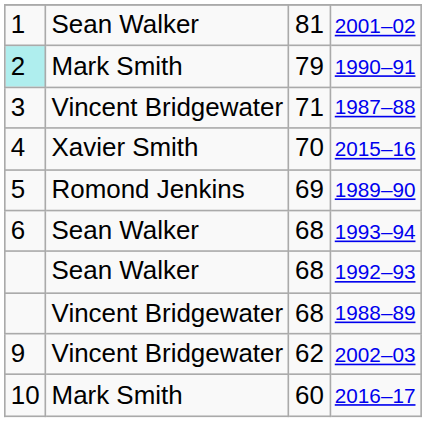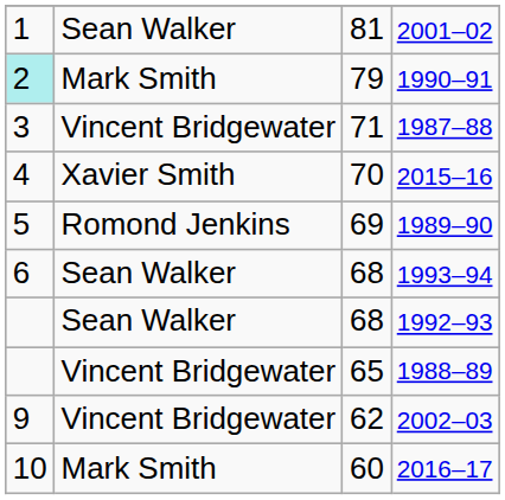1988–89 | column 3: 68 -> 65
